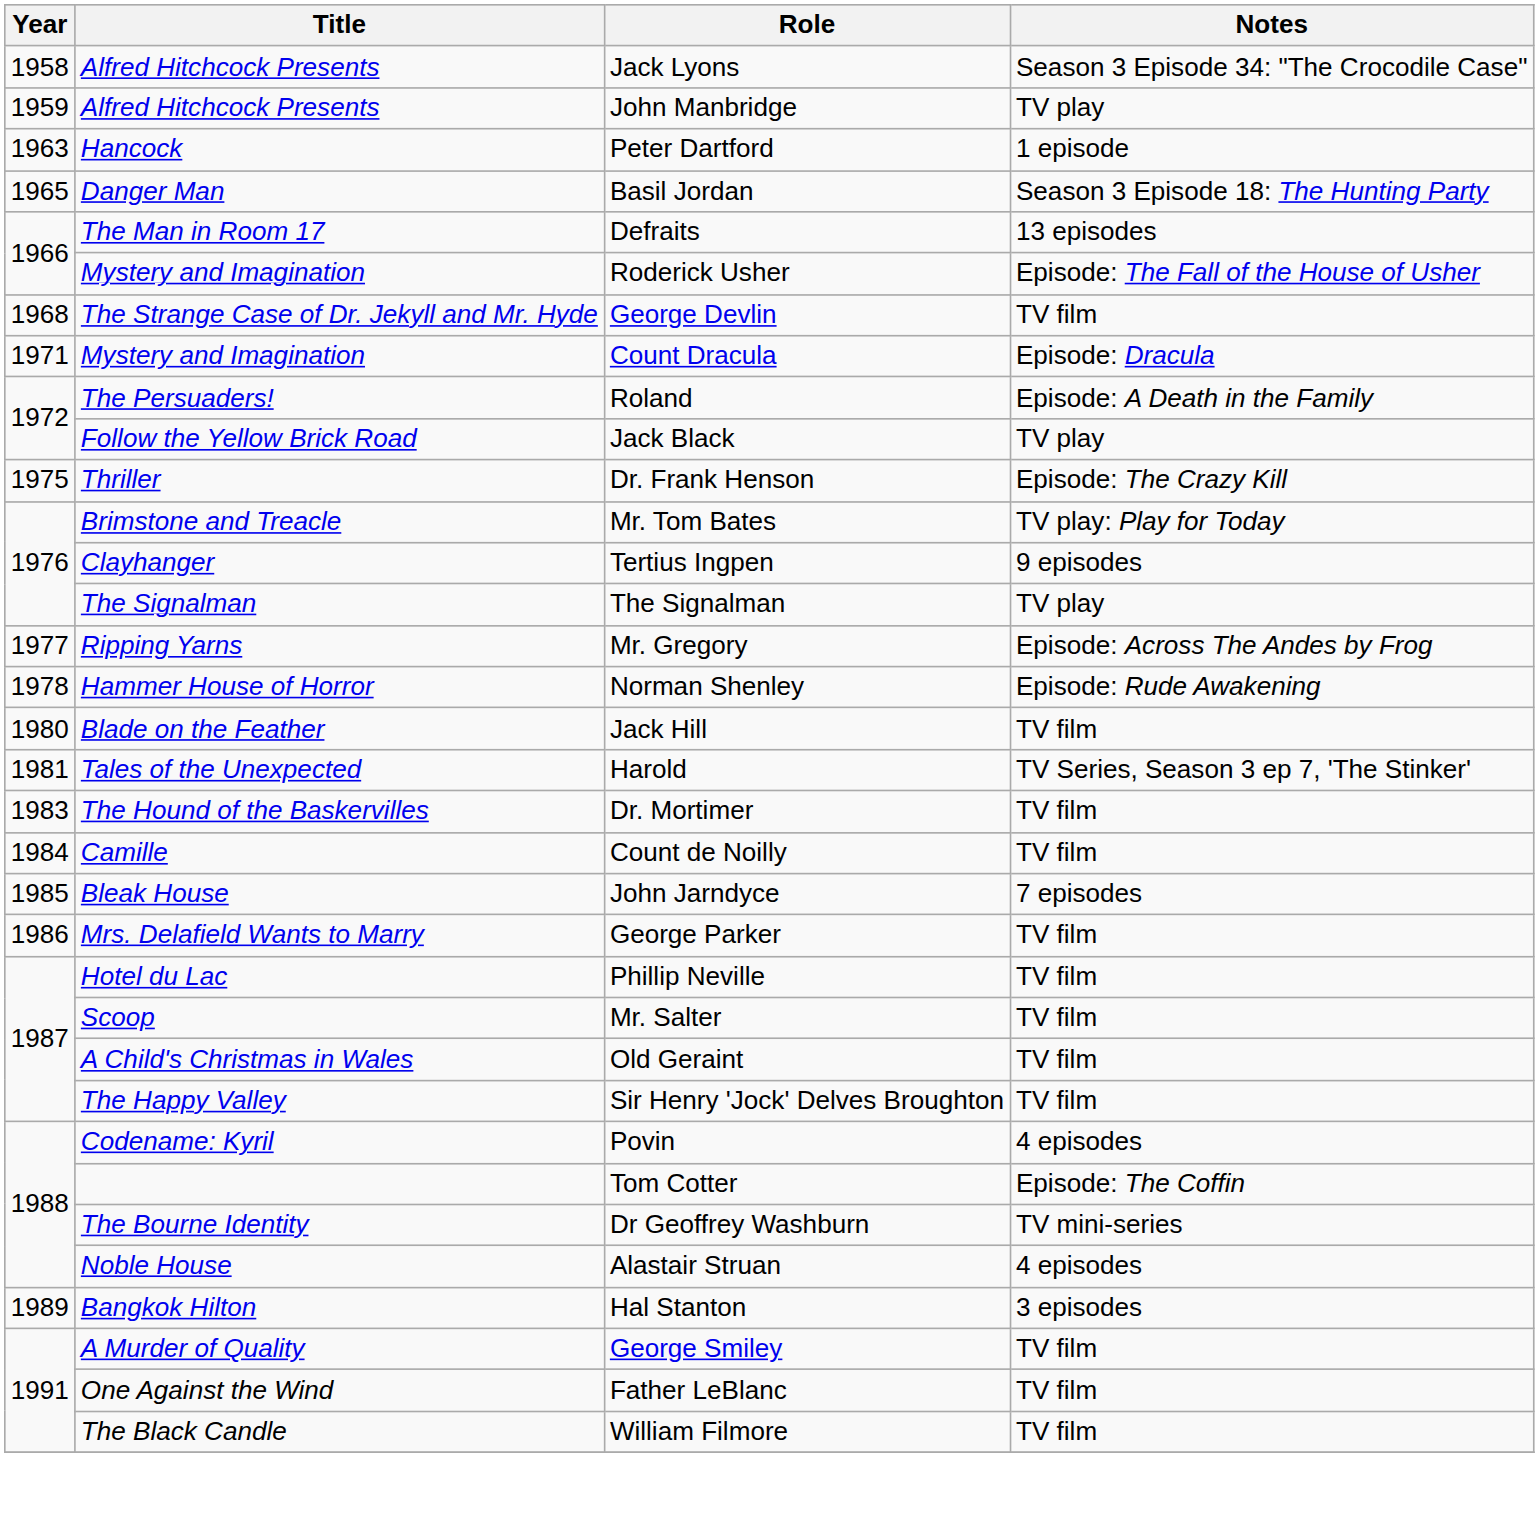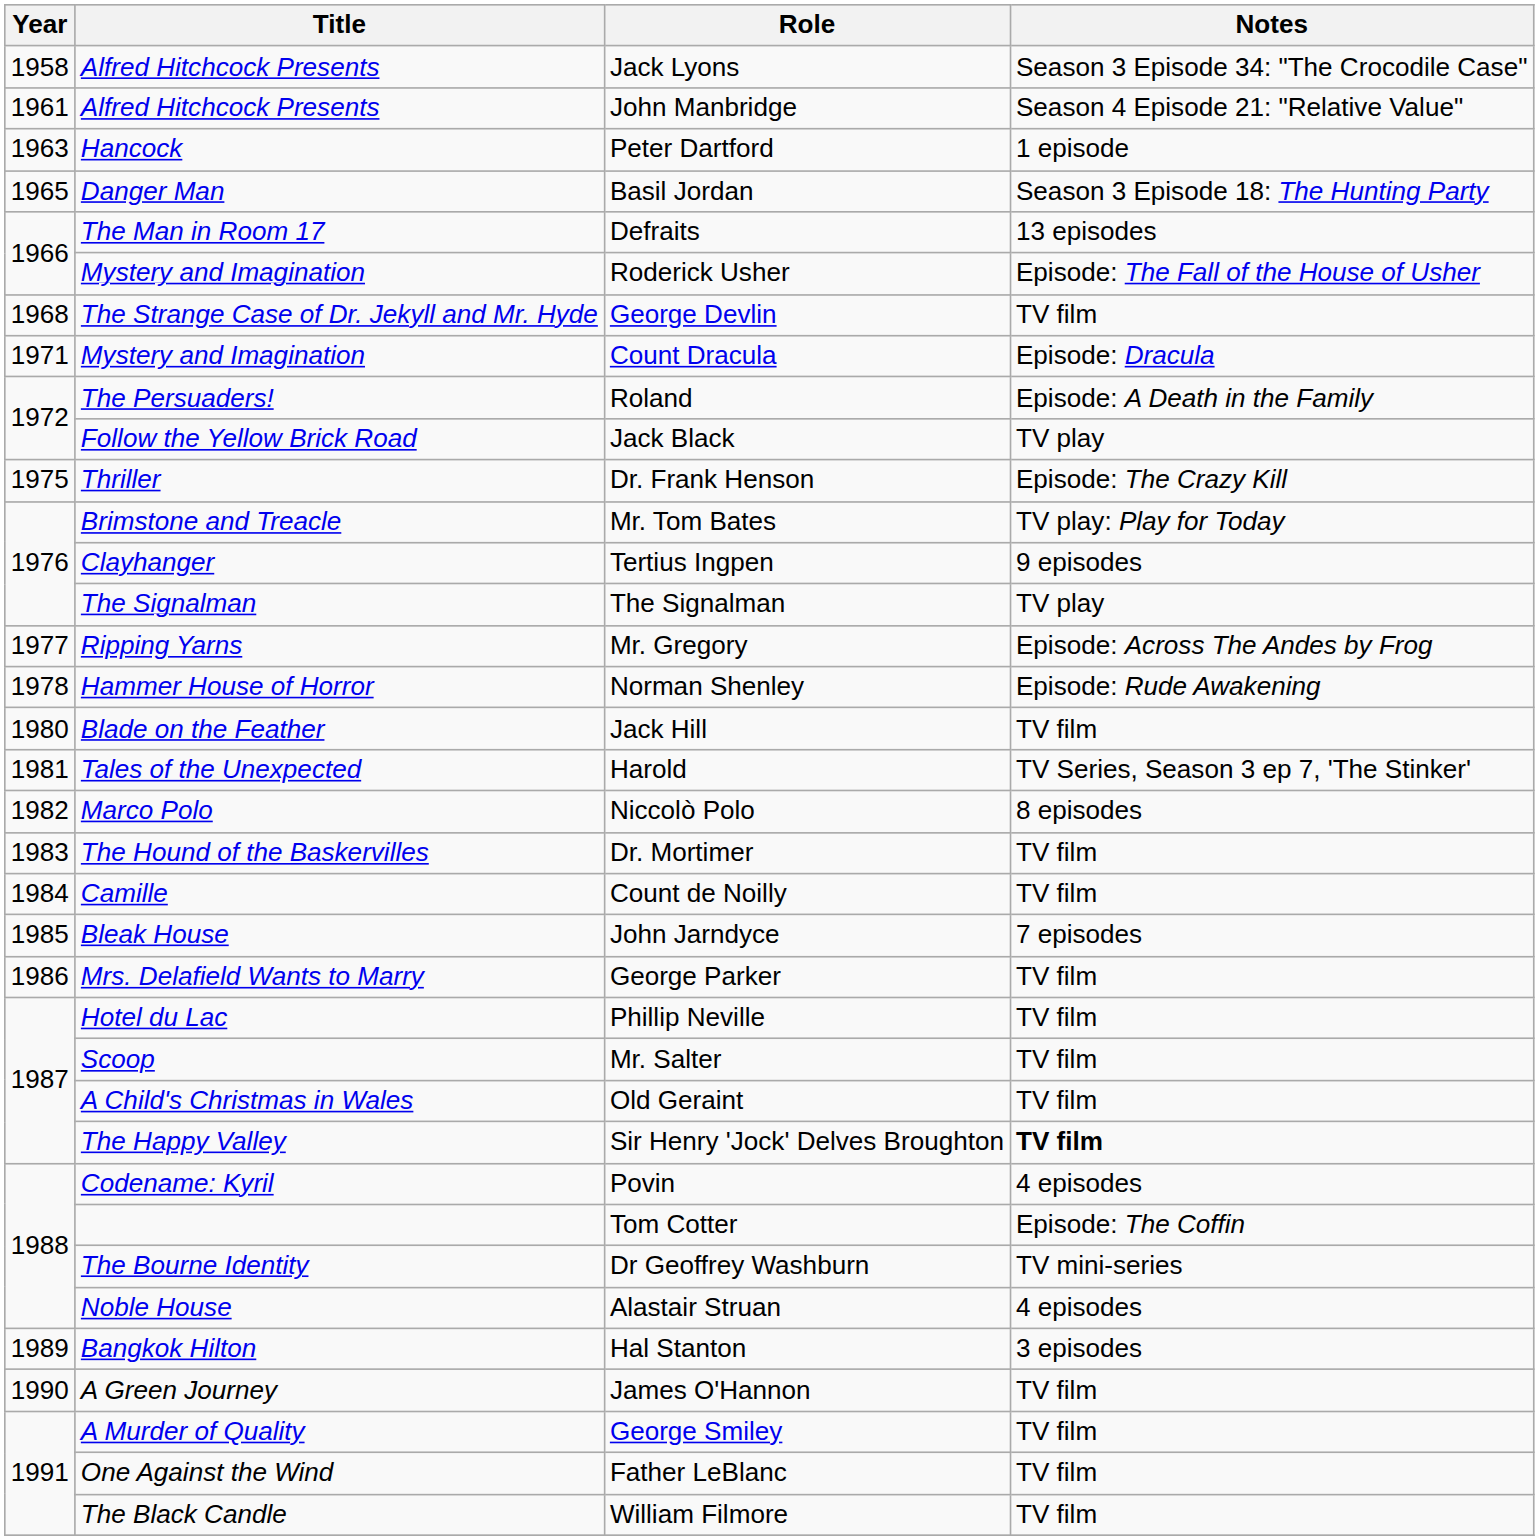John Manbridge | Year: 1959 -> 1961
John Manbridge | Notes: TV play -> Season 4 Episode 21: "Relative Value"
+ row: 1982 | Marco Polo | Niccolò Polo | 8 episodes
Sir Henry 'Jock' Delves Broughton | Notes: normal -> bold
+ row: 1990 | A Green Journey | James O'Hannon | TV film
